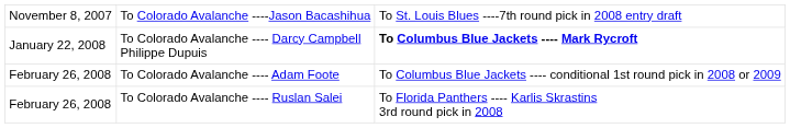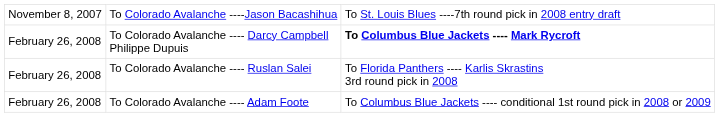To Colorado Avalanche ---- Darcy Campbell Philippe Dupuis | column 1: January 22, 2008 -> February 26, 2008
rows swapped: To Colorado Avalanche ---- Ruslan Salei <-> To Colorado Avalanche ---- Adam Foote
